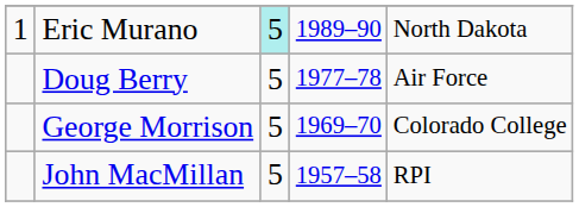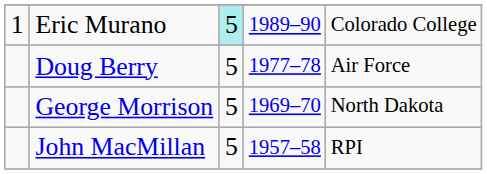Eric Murano | column 5: North Dakota -> Colorado College
George Morrison | column 5: Colorado College -> North Dakota
